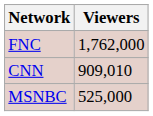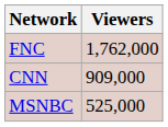CNN | Viewers: 909,010 -> 909,000
